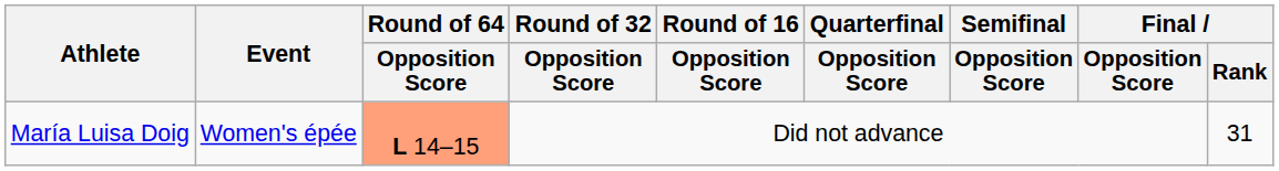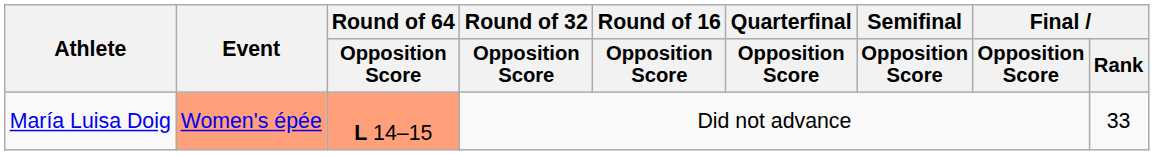María Luisa Doig | Event: no background -> lightsalmon background
María Luisa Doig | Final / Rank: 31 -> 33
